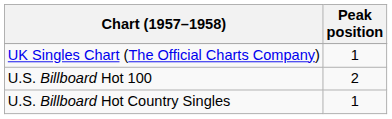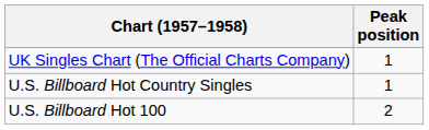rows swapped: U.S. Billboard Hot Country Singles <-> U.S. Billboard Hot 100
